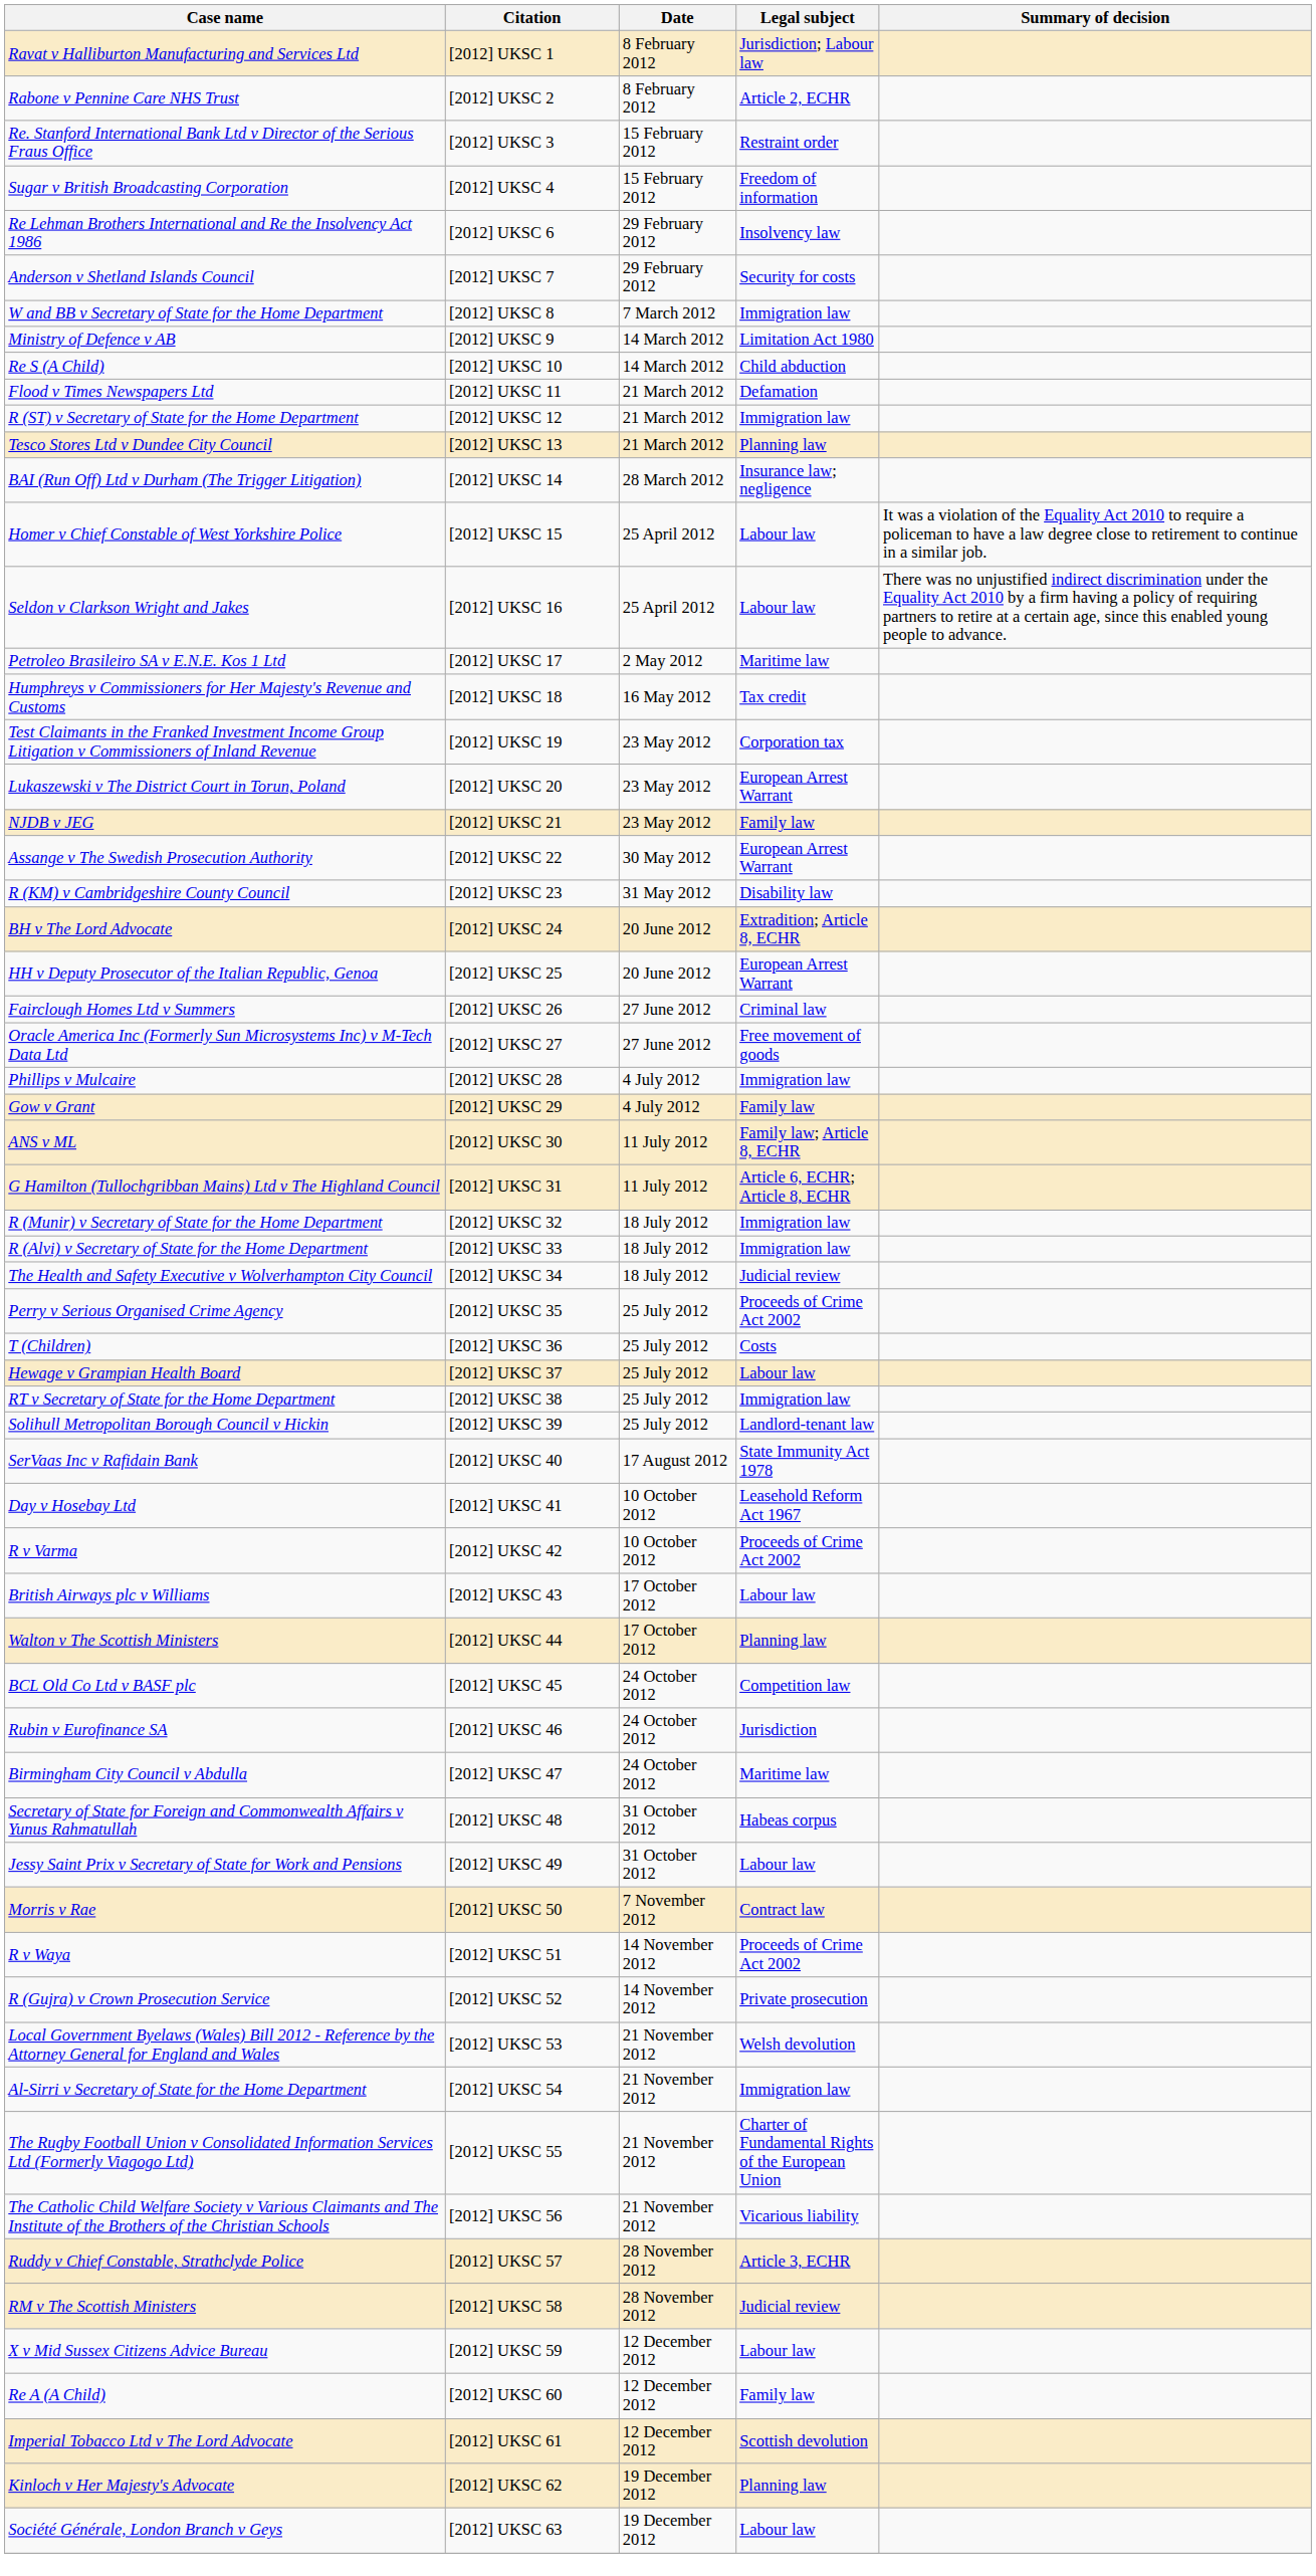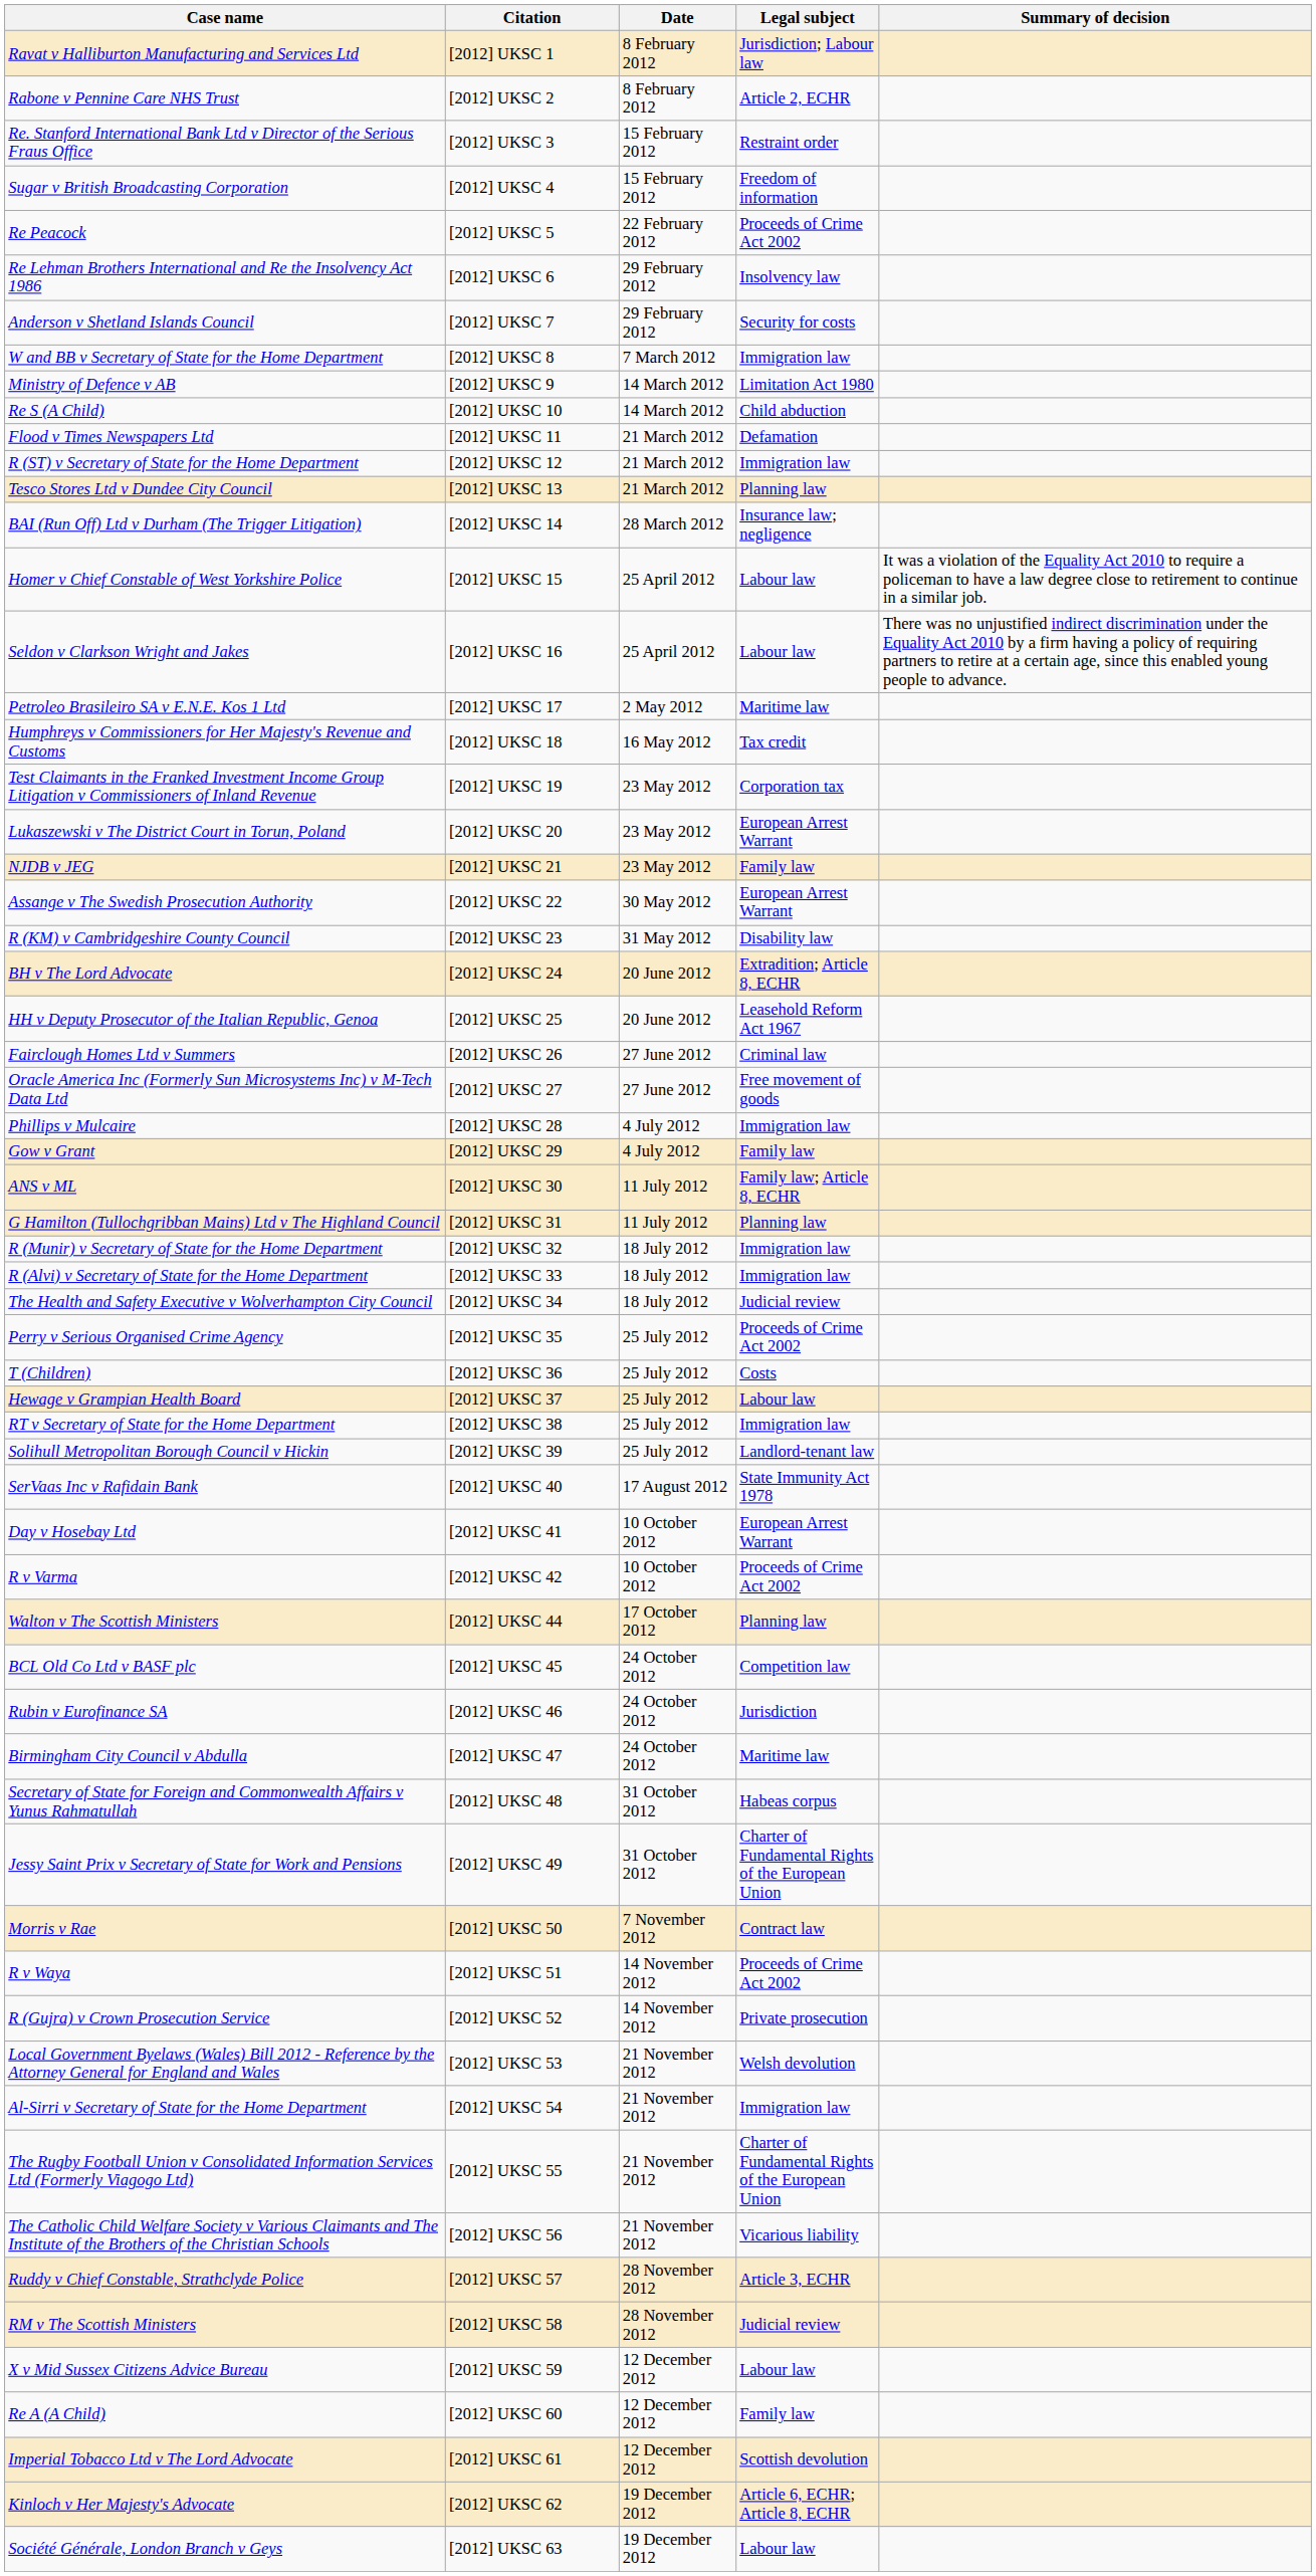+ row: Re Peacock | [2012] UKSC 5 | 22 February 2012 | Proceeds of Crime Act 2002
HH v Deputy Prosecutor of the Italian Republic, Genoa | Legal subject: European Arrest Warrant -> Leasehold Reform Act 1967
G Hamilton (Tullochgribban Mains) Ltd v The Highland Council | Legal subject: Article 6, ECHR; Article 8, ECHR -> Planning law
Day v Hosebay Ltd | Legal subject: Leasehold Reform Act 1967 -> European Arrest Warrant
- row: British Airways plc v Williams | [2012] UKSC 43 | 17 October 2012 | Labour law
Jessy Saint Prix v Secretary of State for Work and Pensions | Legal subject: Labour law -> Charter of Fundamental Rights of the European Union
Kinloch v Her Majesty's Advocate | Legal subject: Planning law -> Article 6, ECHR; Article 8, ECHR
